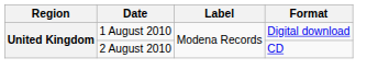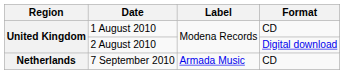1 August 2010 | Format: Digital download -> CD
2 August 2010 | Format: CD -> Digital download
+ row: Netherlands | 7 September 2010 | Armada Music | CD
